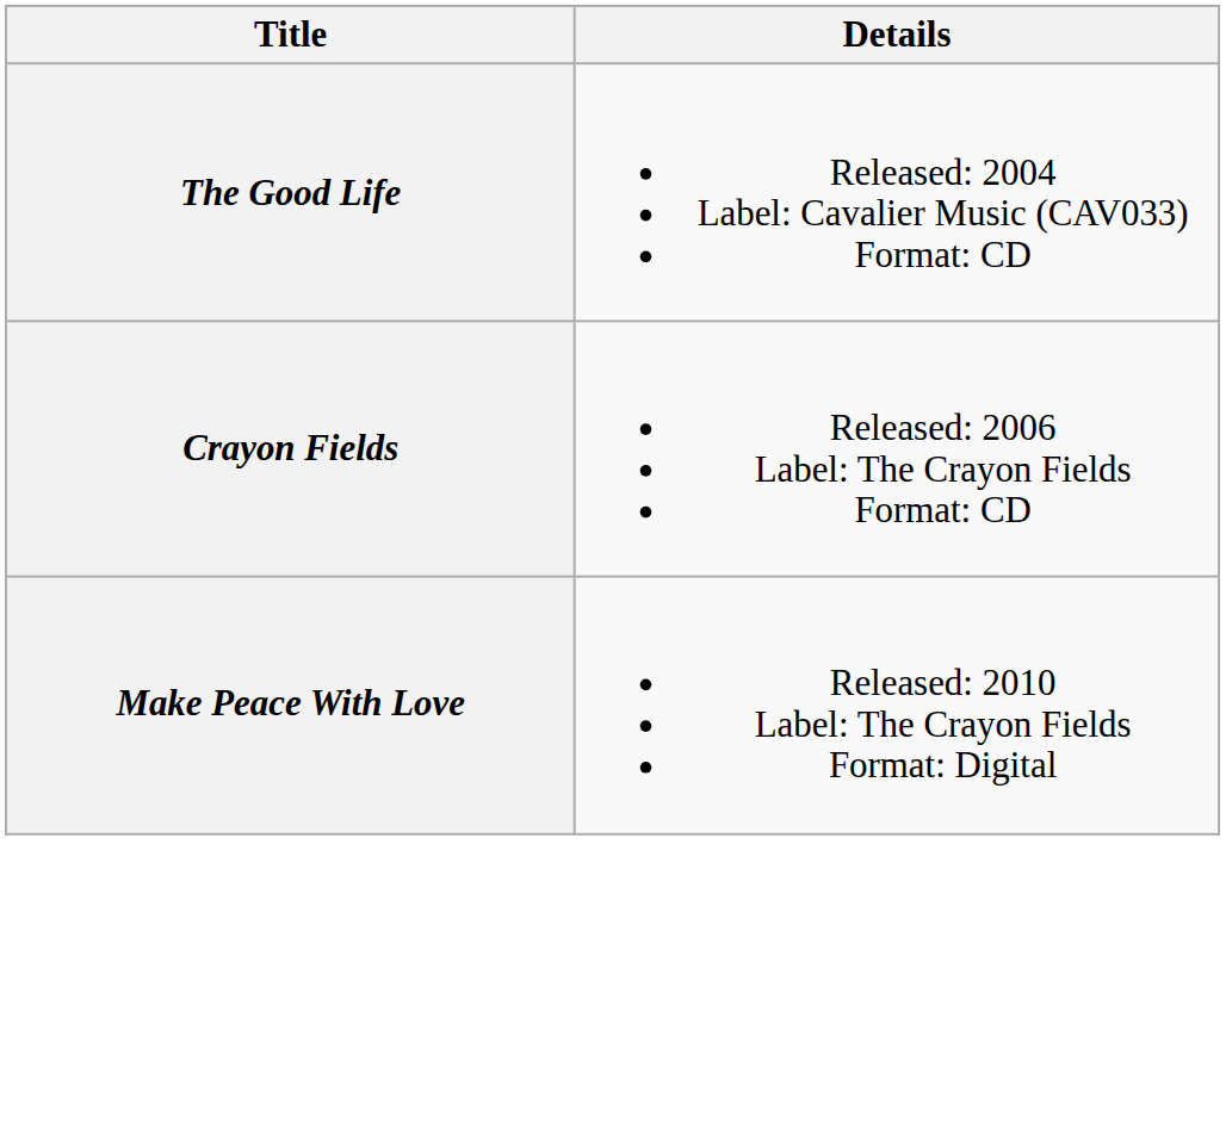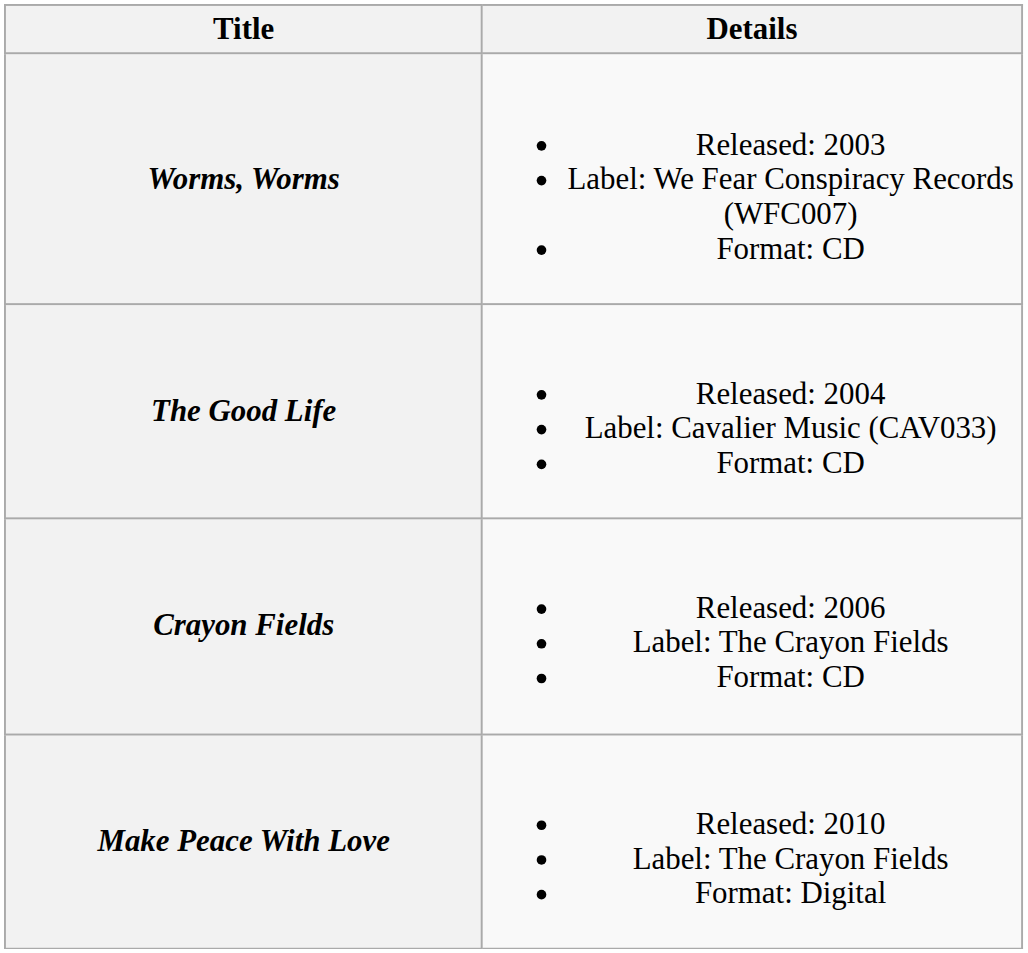+ row: Worms, Worms | Released: 2003 Label: We Fear Conspiracy Records (WFC007) Format: CD
